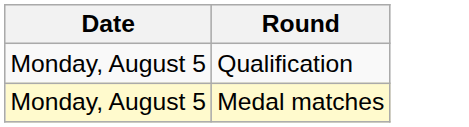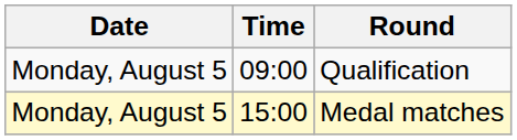+ column: Time | 09:00 | 15:00
